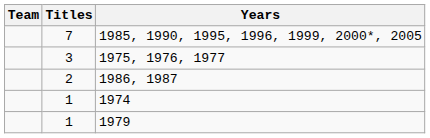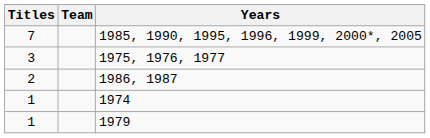columns swapped: Team <-> Titles
